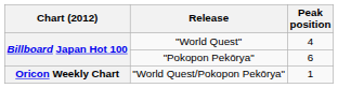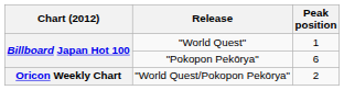"World Quest" | Peak position: 4 -> 1
"World Quest/Pokopon Pekōrya" | Peak position: 1 -> 2
